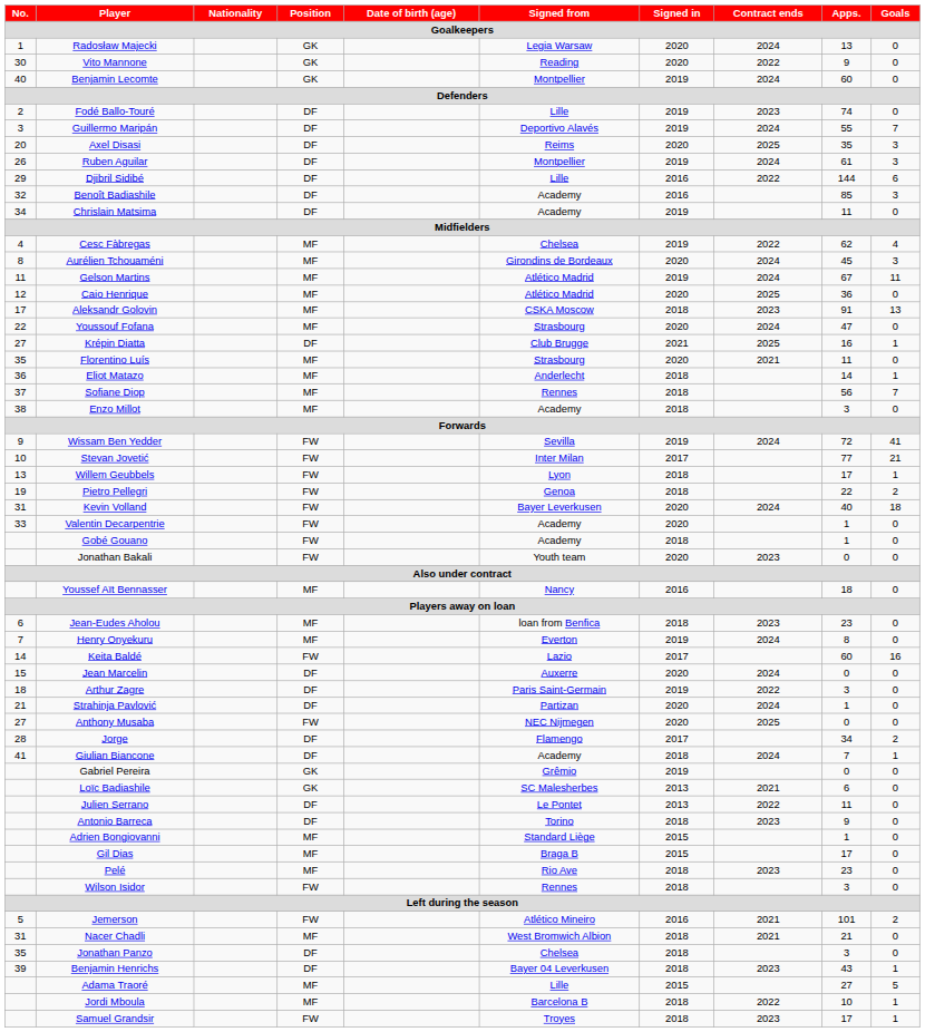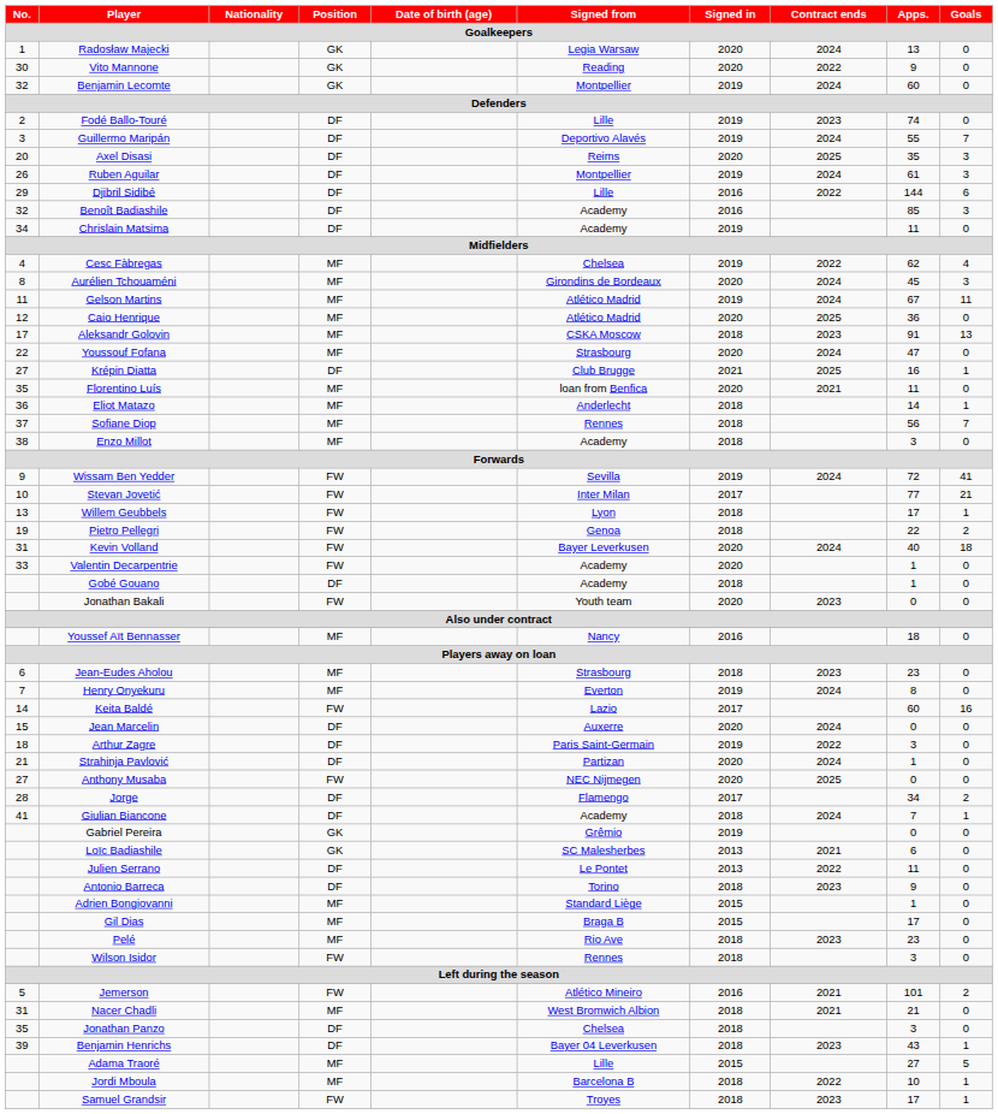Benjamin Lecomte | No.: 40 -> 32
Florentino Luís | Signed from: Strasbourg -> loan from Benfica
Gobé Gouano | Position: FW -> DF
Jean-Eudes Aholou | Signed from: loan from Benfica -> Strasbourg
